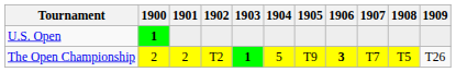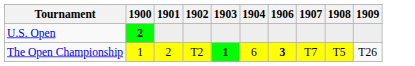- column: 1905 | T9
U.S. Open | 1900: 1 -> 2
The Open Championship | 1900: 2 -> 1
The Open Championship | 1904: 5 -> 6
